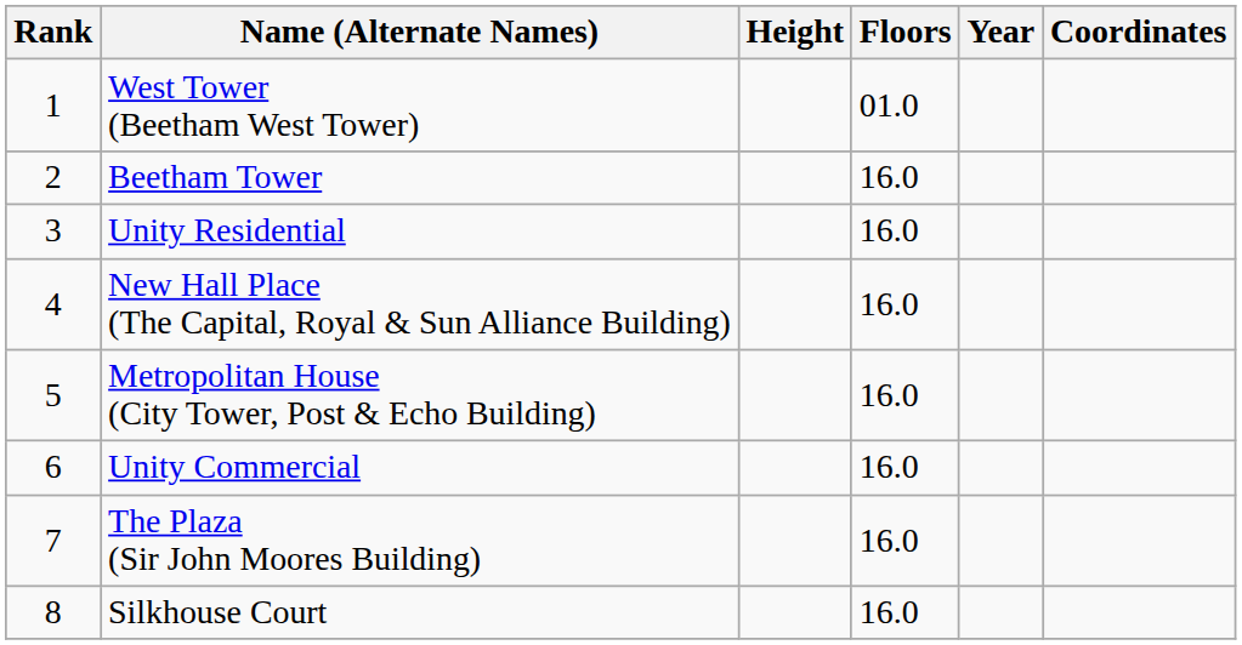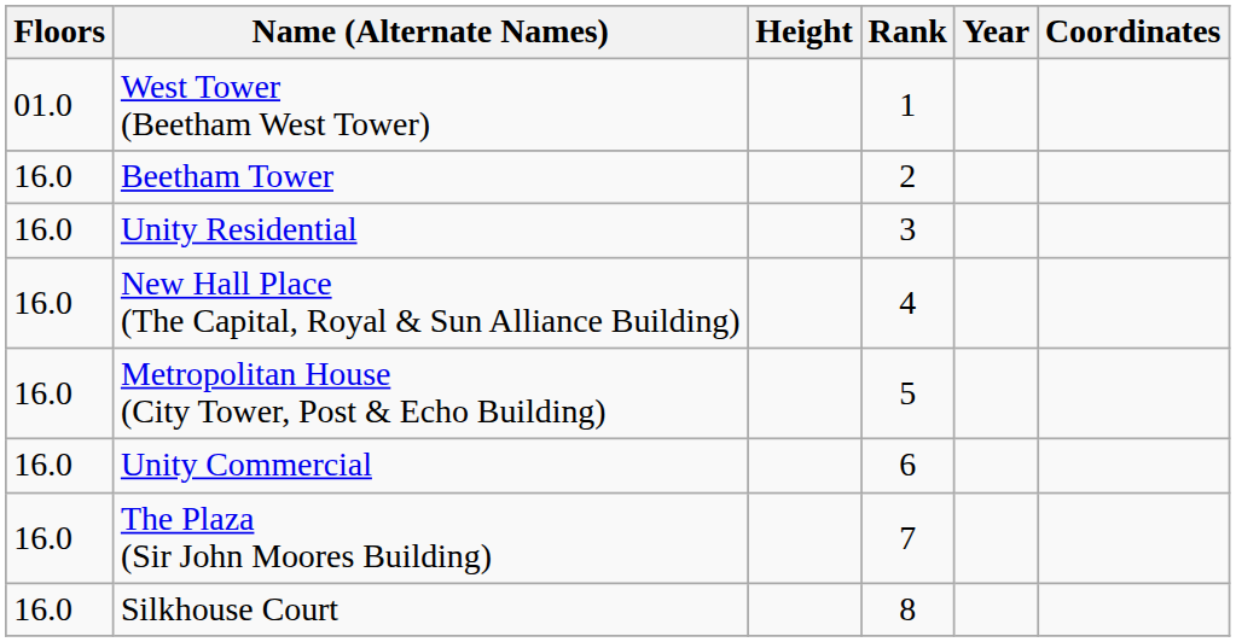columns swapped: Rank <-> Floors
